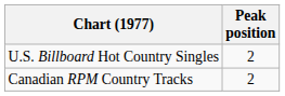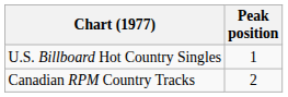U.S. Billboard Hot Country Singles | Peak position: 2 -> 1
